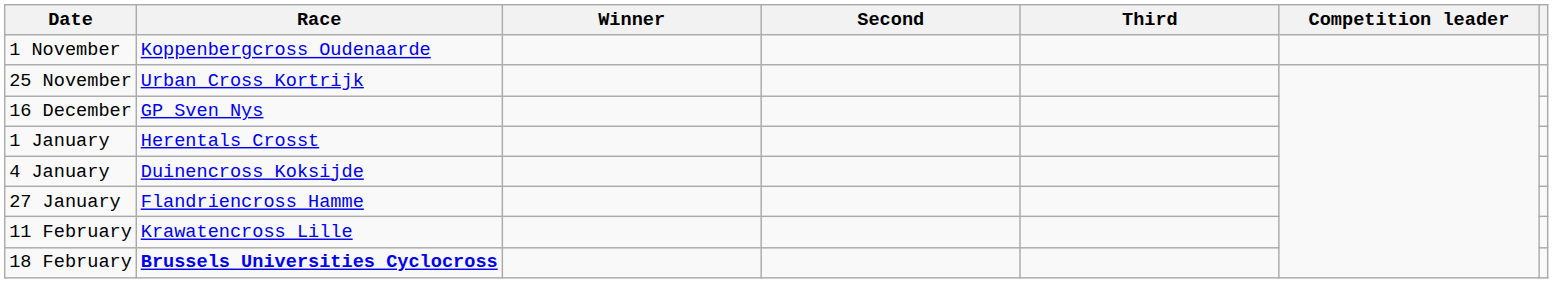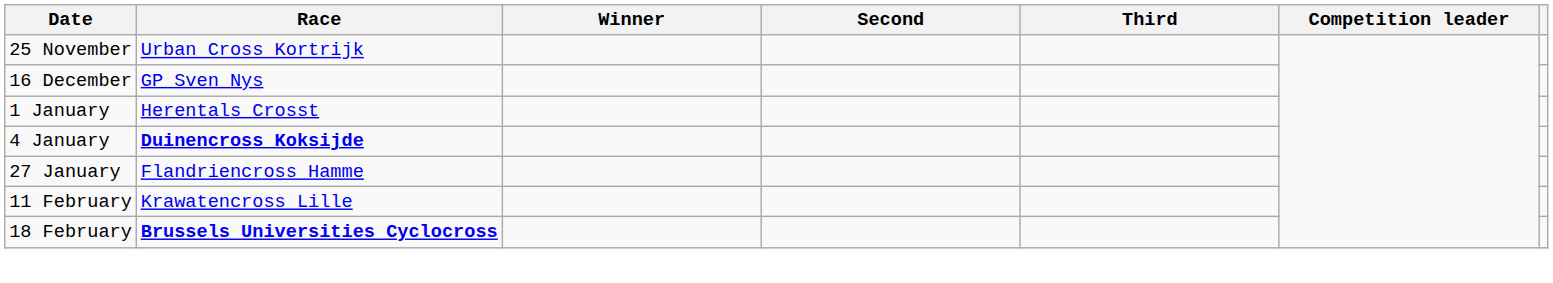- row: 1 November | Koppenbergcross Oudenaarde
4 January | Race: normal -> bold
